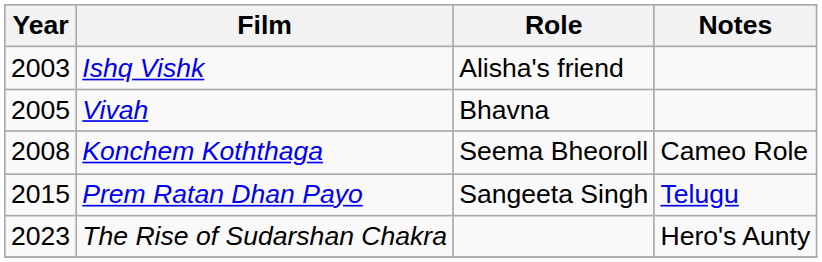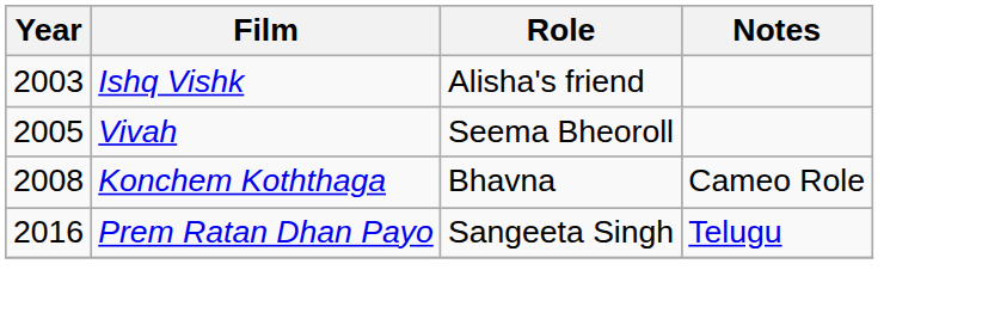Vivah | Role: Bhavna -> Seema Bheoroll
Konchem Koththaga | Role: Seema Bheoroll -> Bhavna
Prem Ratan Dhan Payo | Year: 2015 -> 2016
- row: 2023 | The Rise of Sudarshan Chakra | Hero's Aunty
